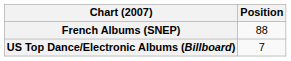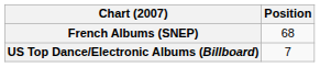French Albums (SNEP) | Position: 88 -> 68
